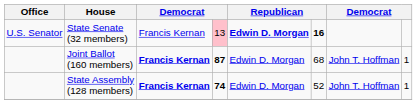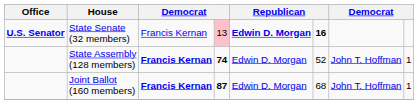State Senate (32 members) | Office: normal -> bold
rows swapped: State Assembly (128 members) <-> Joint Ballot (160 members)
